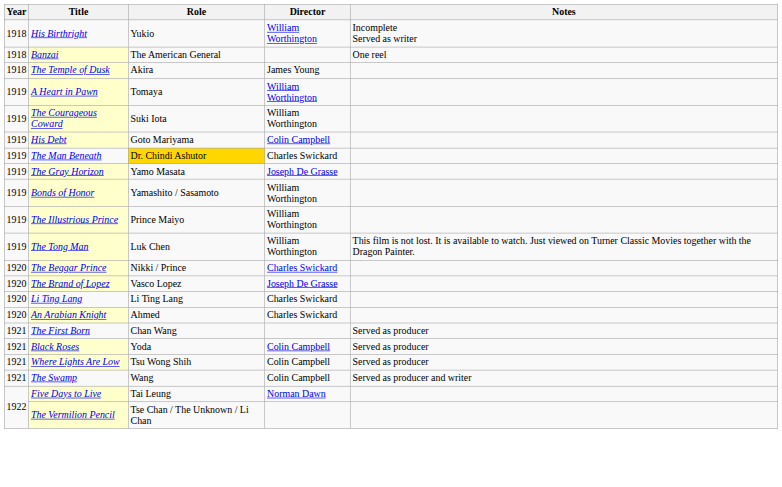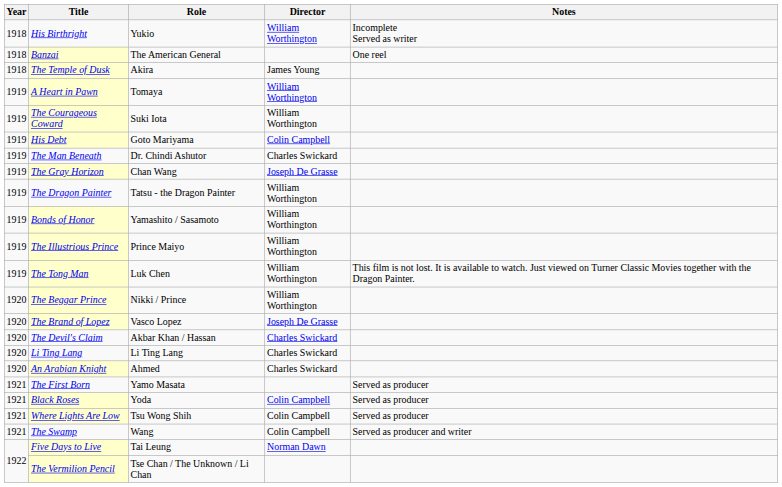The Man Beneath | Role: gold background -> no background
The Gray Horizon | Role: Yamo Masata -> Chan Wang
+ row: 1919 | The Dragon Painter | Tatsu - the Dragon Painter | William Worthington
The Beggar Prince | Director: Charles Swickard -> William Worthington
+ row: 1920 | The Devil's Claim | Akbar Khan / Hassan | Charles Swickard
The First Born | Role: Chan Wang -> Yamo Masata
